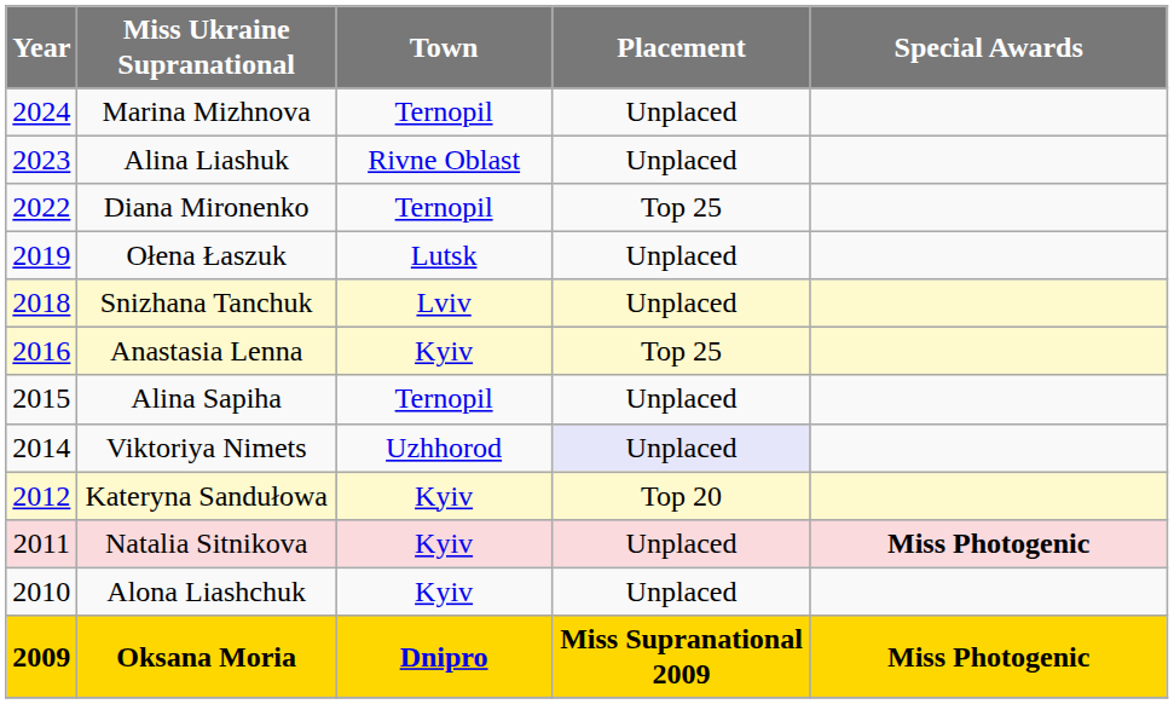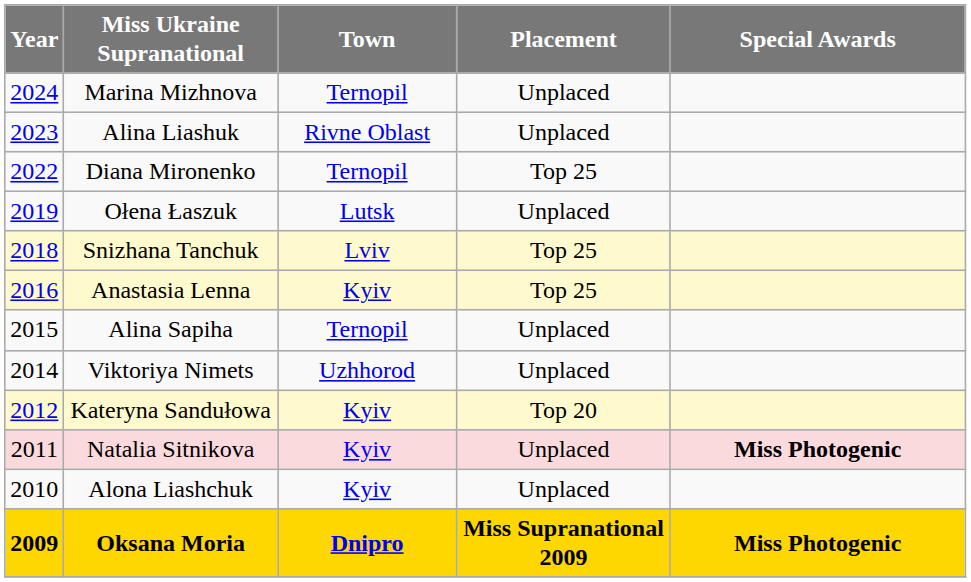Snizhana Tanchuk | Placement: Unplaced -> Top 25
Viktoriya Nimets | Placement: lavender background -> no background
